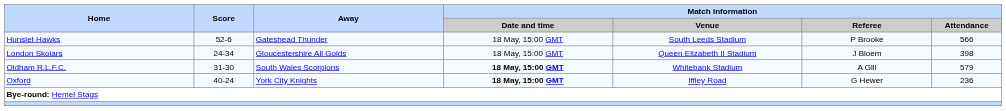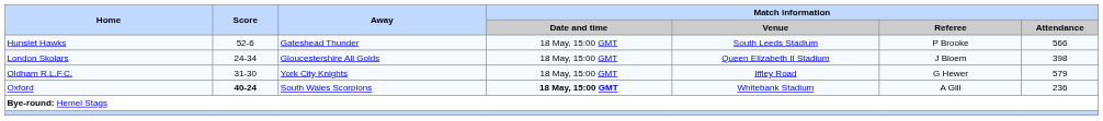Oldham R.L.F.C. | Away: South Wales Scorpions -> York City Knights
Oldham R.L.F.C. | Match information / Date and time: bold -> normal
Oldham R.L.F.C. | Match information / Venue: Whitebank Stadium -> Iffley Road
Oldham R.L.F.C. | Match information / Referee: A Gill -> G Hewer
Oxford | Score: normal -> bold
Oxford | Away: York City Knights -> South Wales Scorpions
Oxford | Match information / Venue: Iffley Road -> Whitebank Stadium
Oxford | Match information / Referee: G Hewer -> A Gill
